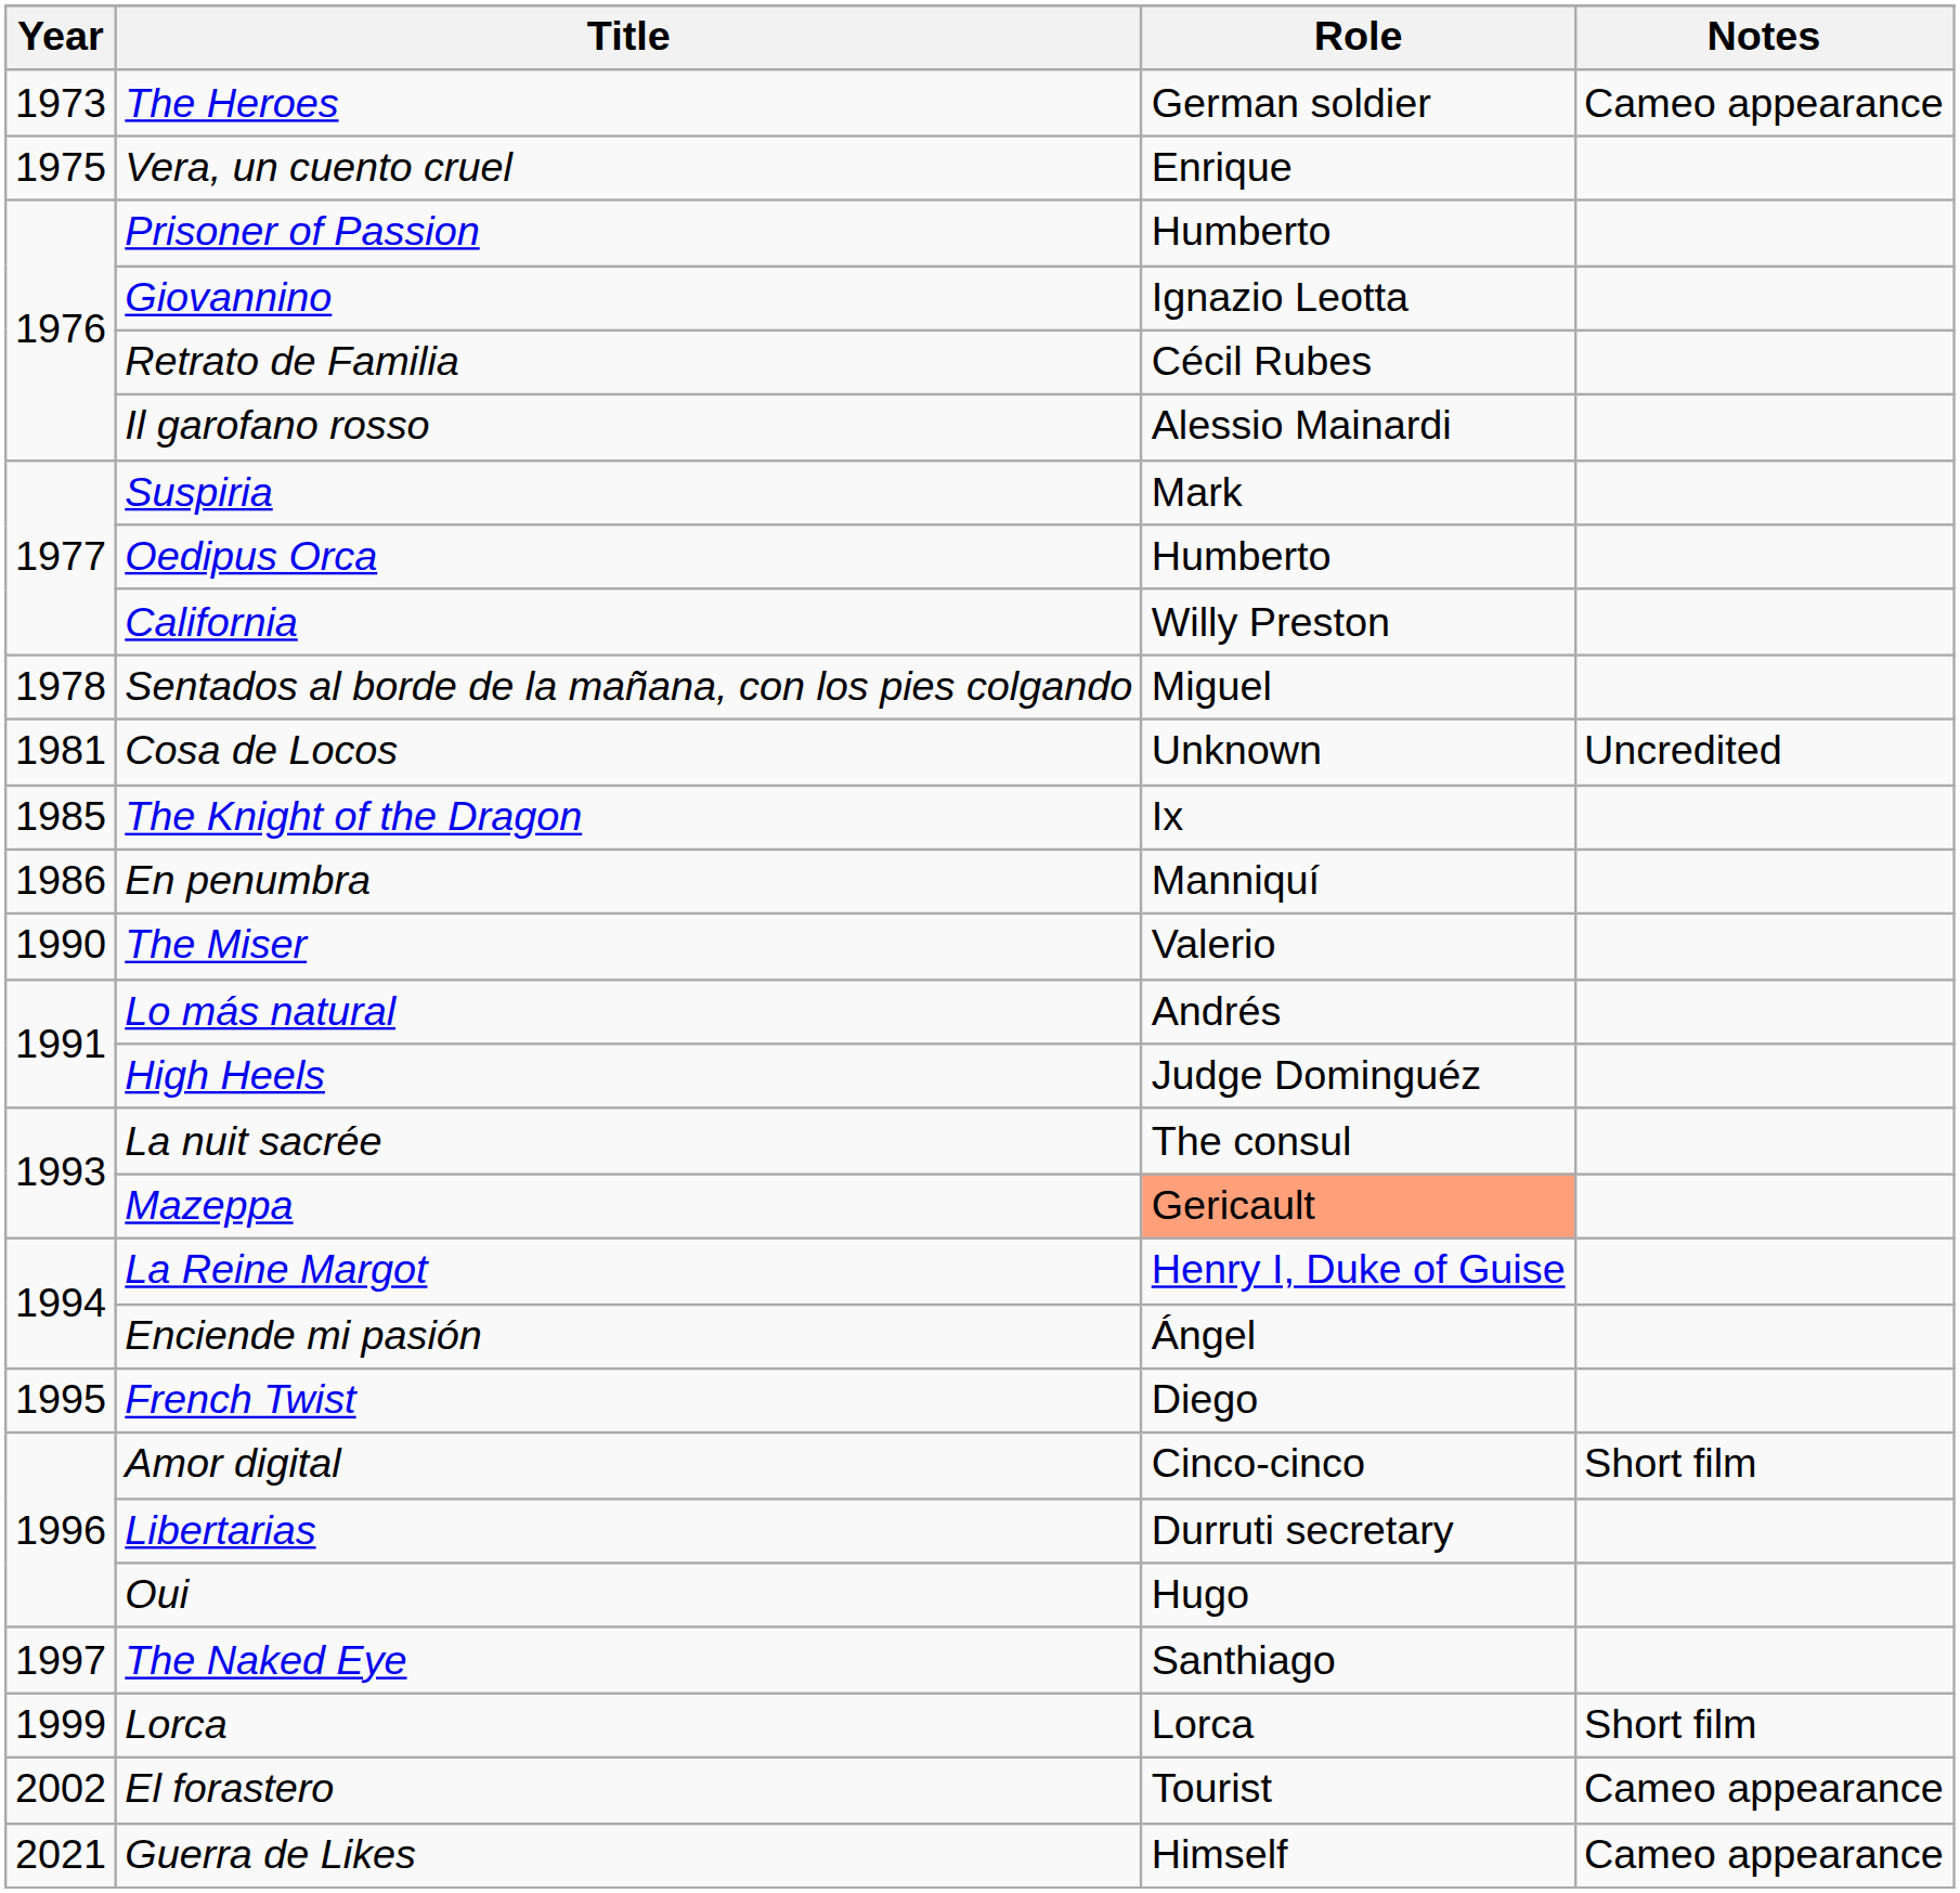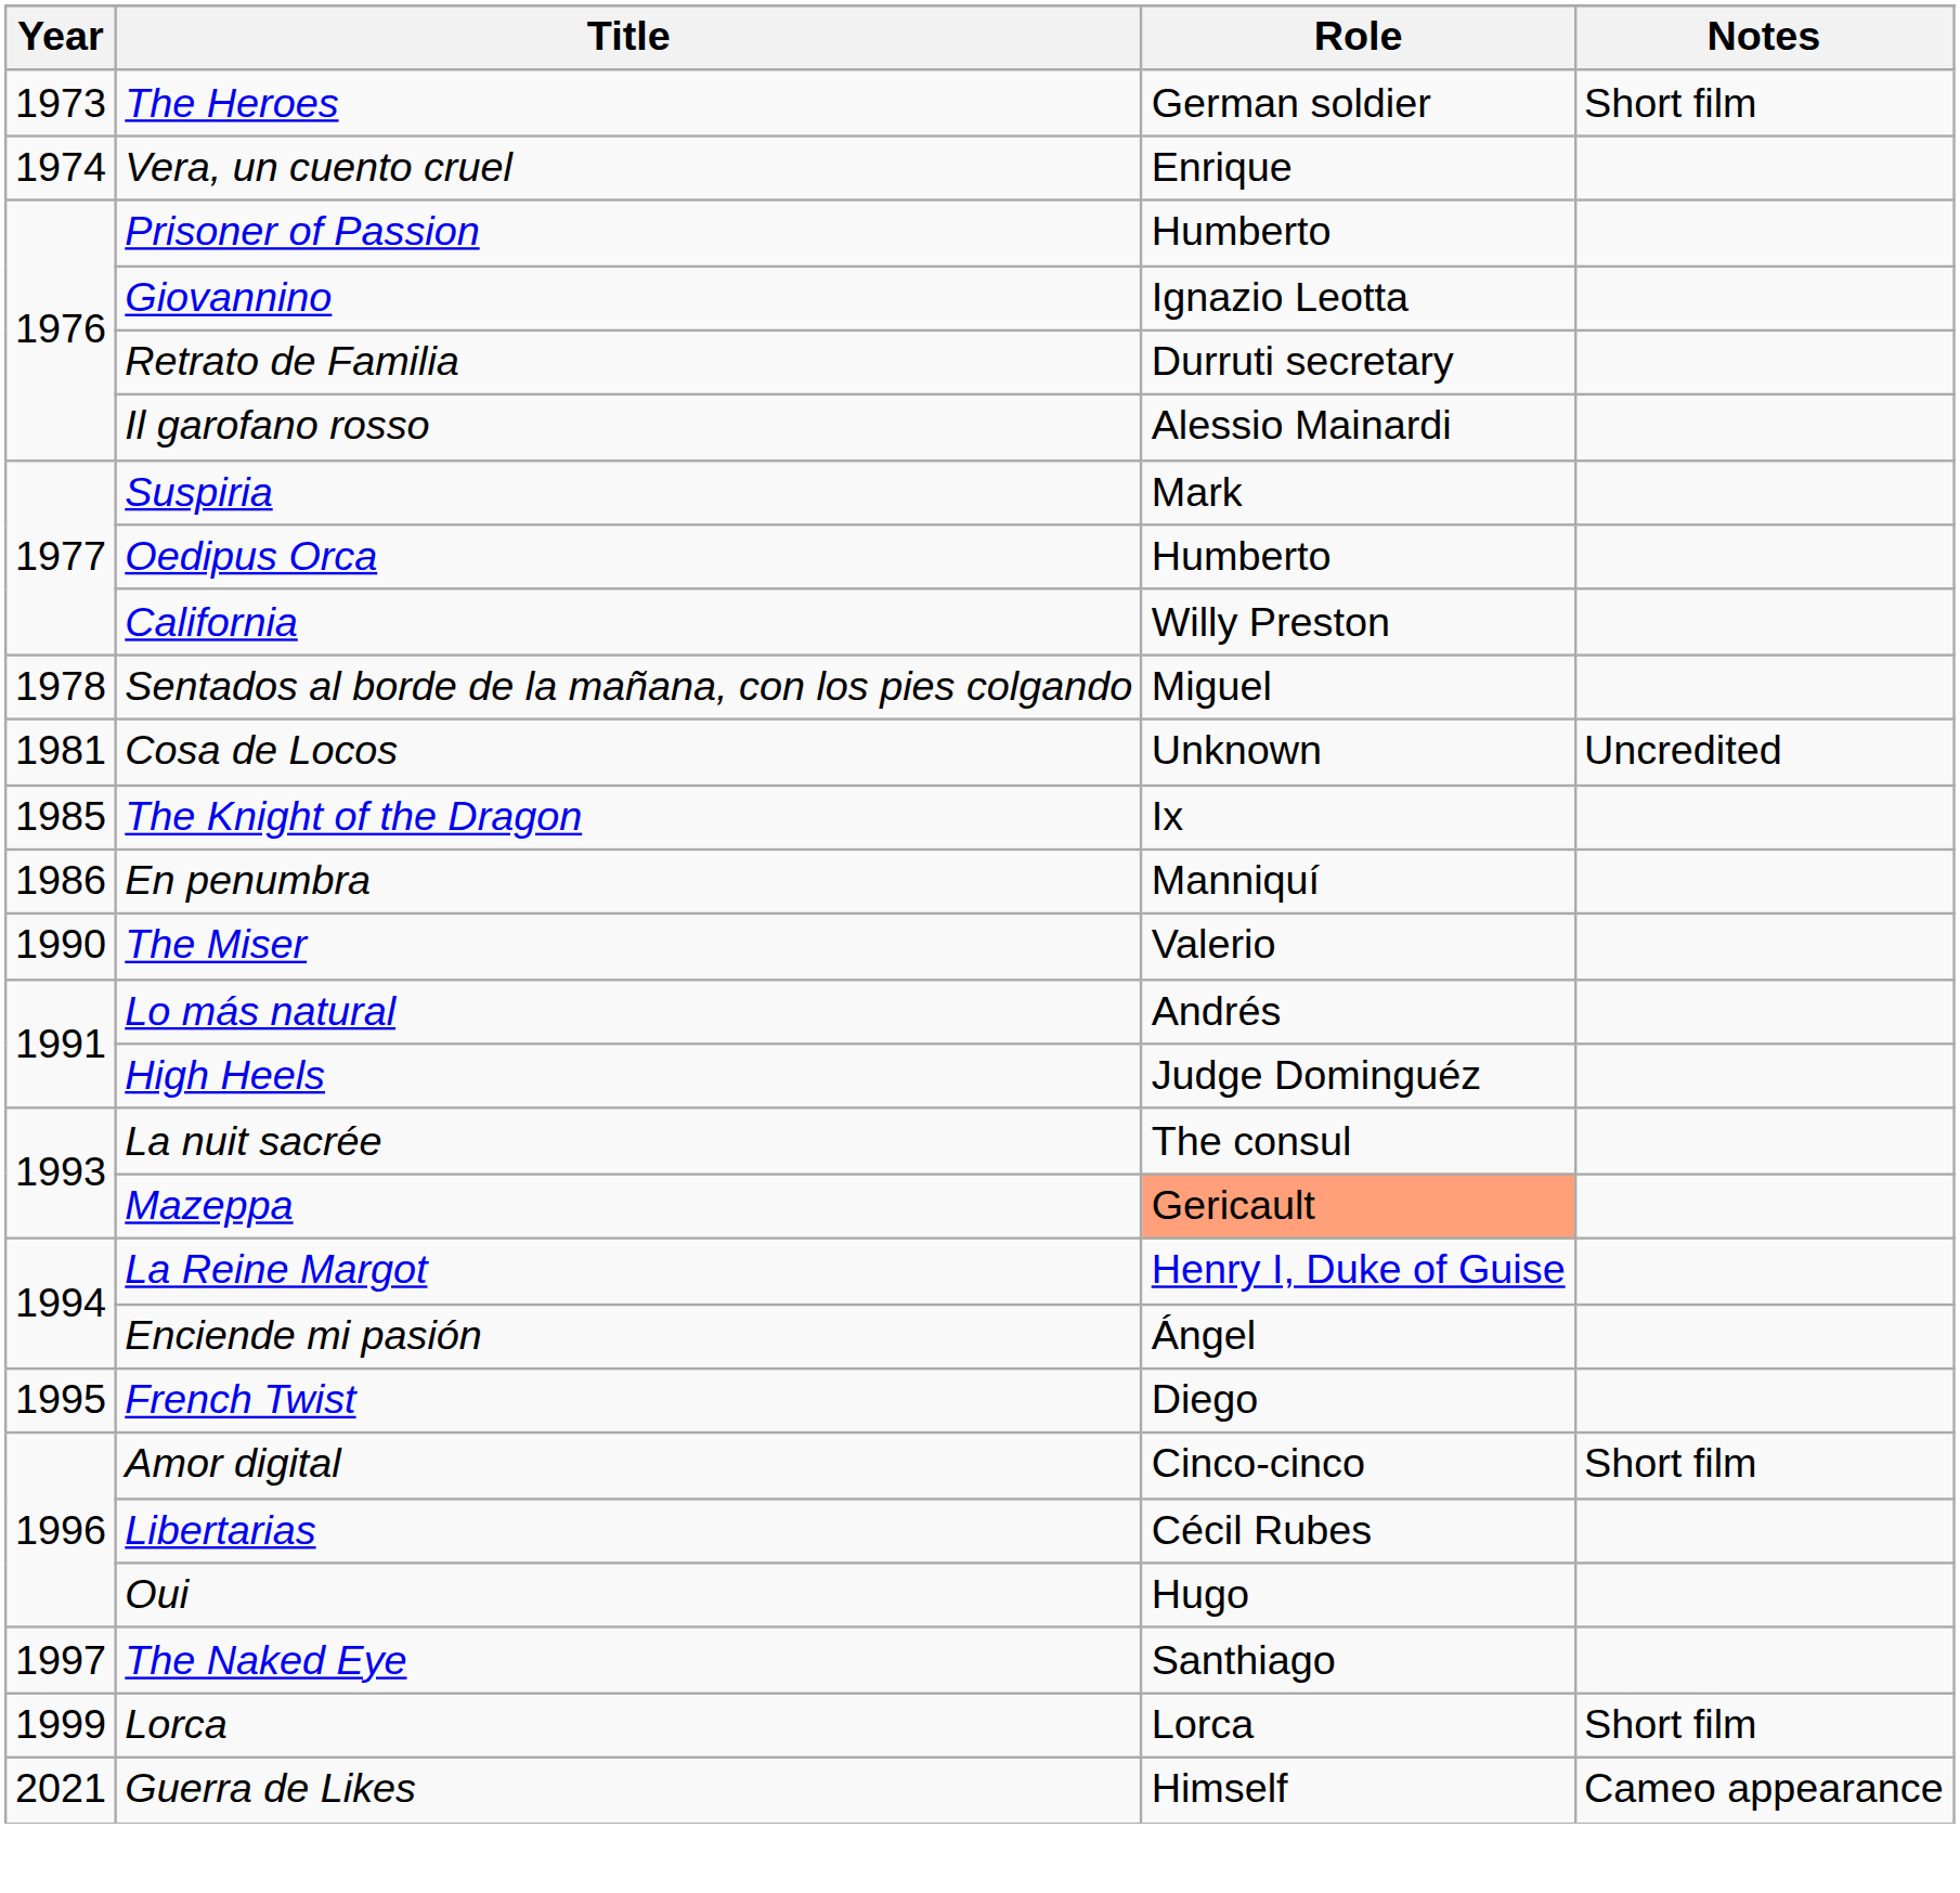The Heroes | Notes: Cameo appearance -> Short film
Vera, un cuento cruel | Year: 1975 -> 1974
Retrato de Familia | Role: Cécil Rubes -> Durruti secretary
Libertarias | Role: Durruti secretary -> Cécil Rubes
- row: 2002 | El forastero | Tourist | Cameo appearance
